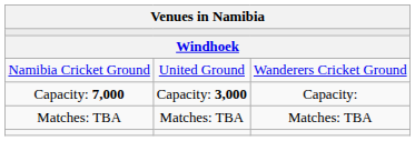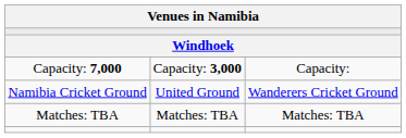rows swapped: Namibia Cricket Ground <-> Capacity: 7,000
